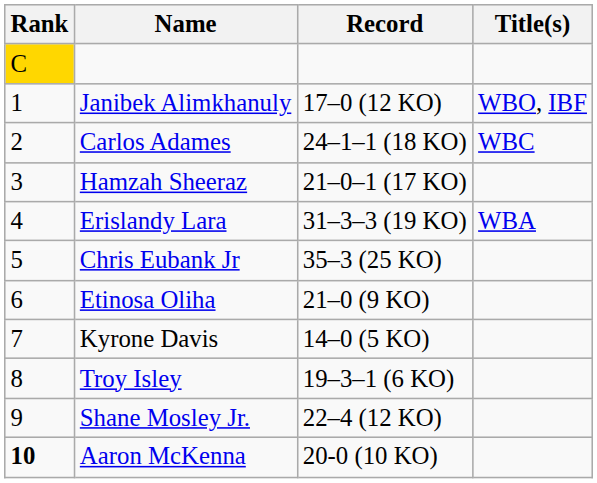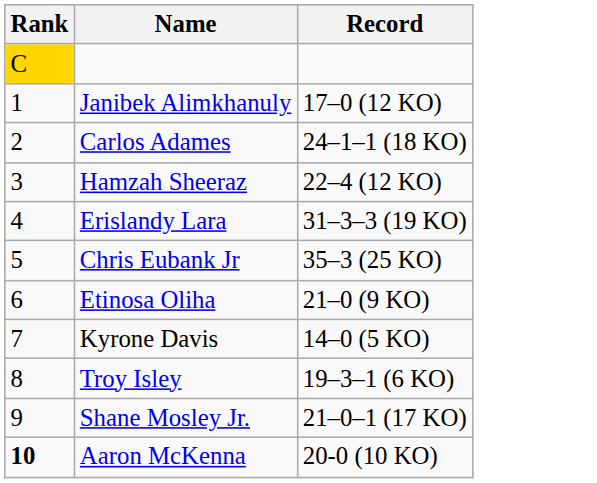- column: Title(s) | WBO, IBF | WBC | WBA
Hamzah Sheeraz | Record: 21–0–1 (17 KO) -> 22–4 (12 KO)
Shane Mosley Jr. | Record: 22–4 (12 KO) -> 21–0–1 (17 KO)
